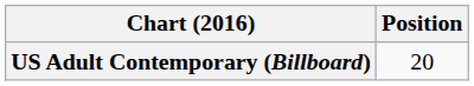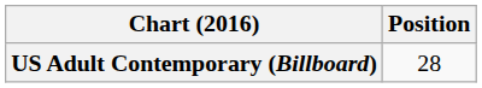US Adult Contemporary (Billboard) | Position: 20 -> 28
